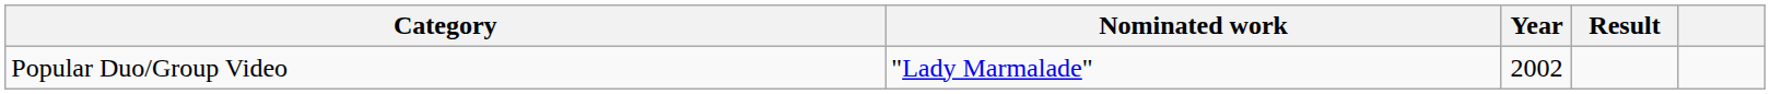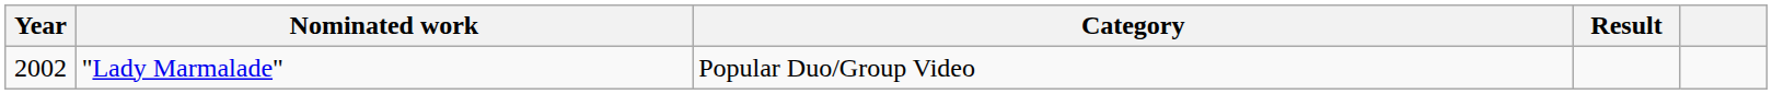columns swapped: Year <-> Category
